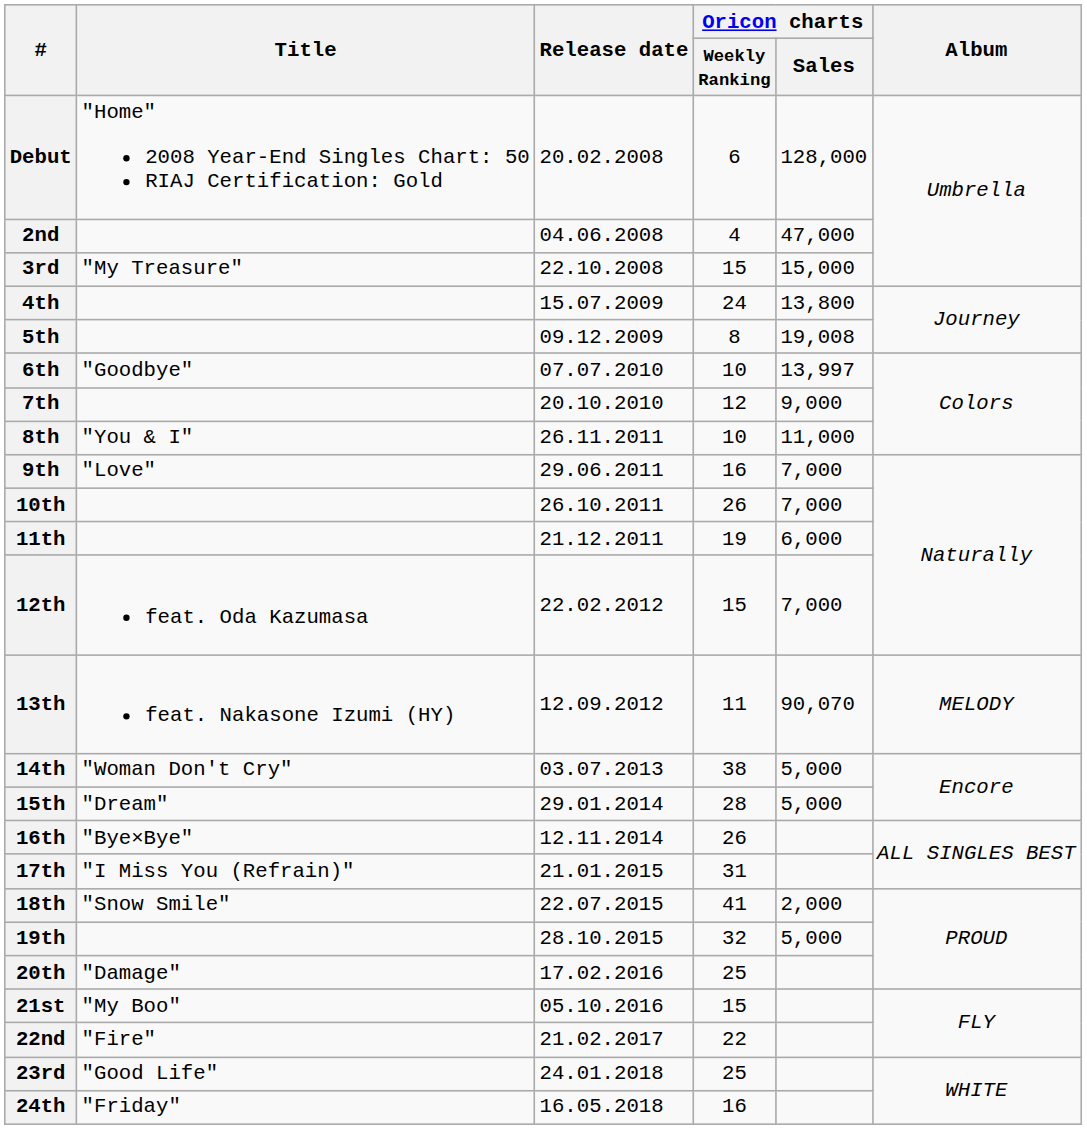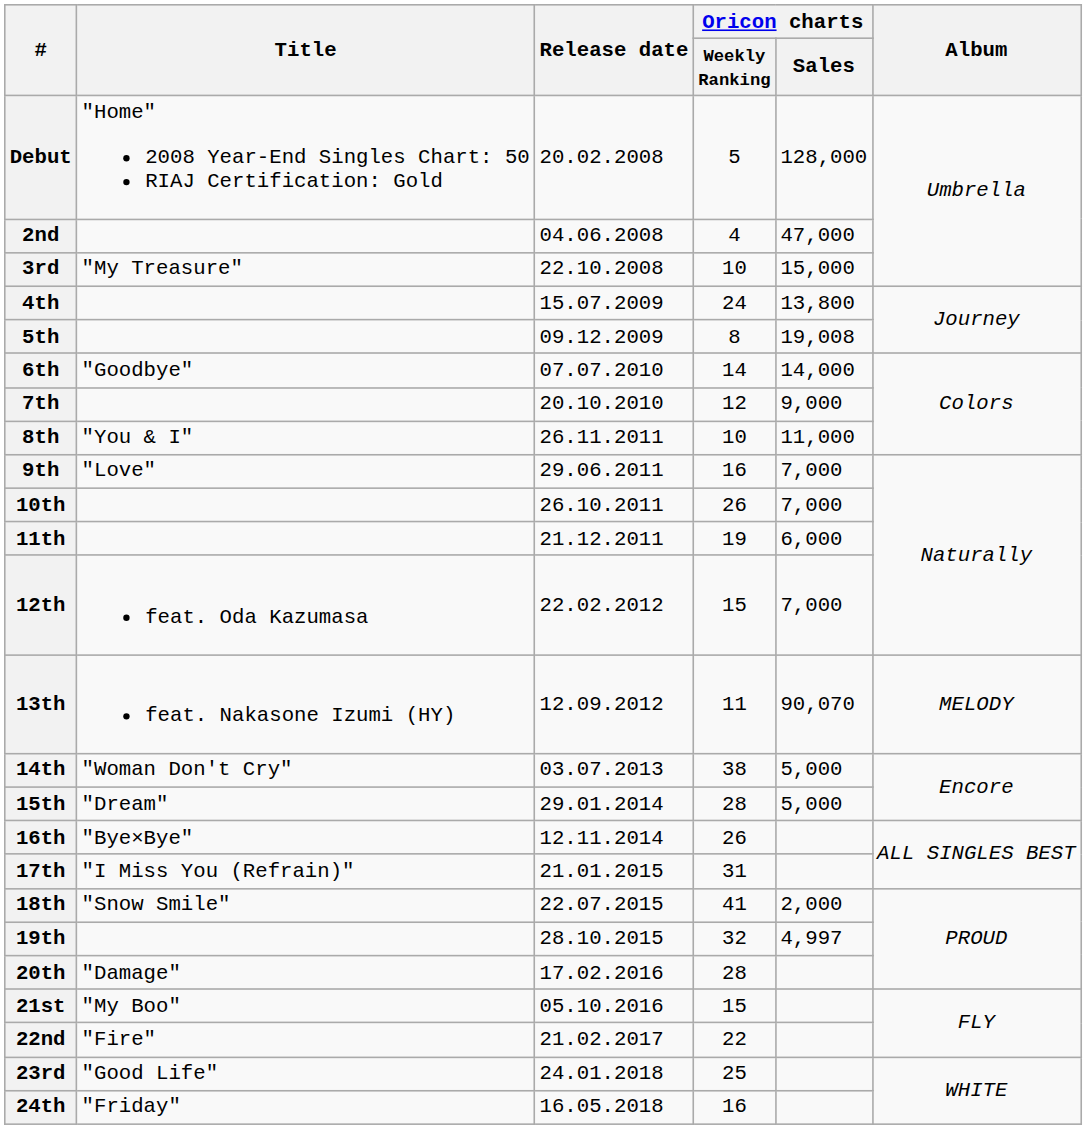Debut | Oricon charts / Weekly Ranking: 6 -> 5
3rd | Oricon charts / Weekly Ranking: 15 -> 10
6th | Oricon charts / Weekly Ranking: 10 -> 14
6th | Oricon charts / Sales: 13,997 -> 14,000
19th | Oricon charts / Sales: 5,000 -> 4,997
20th | Oricon charts / Weekly Ranking: 25 -> 28
